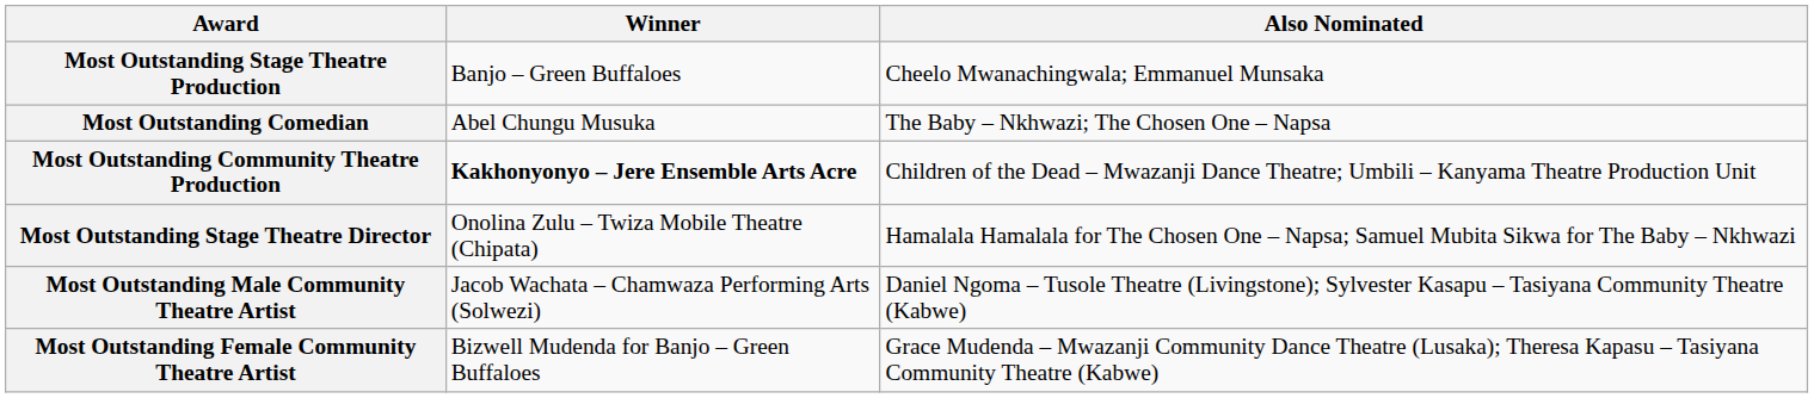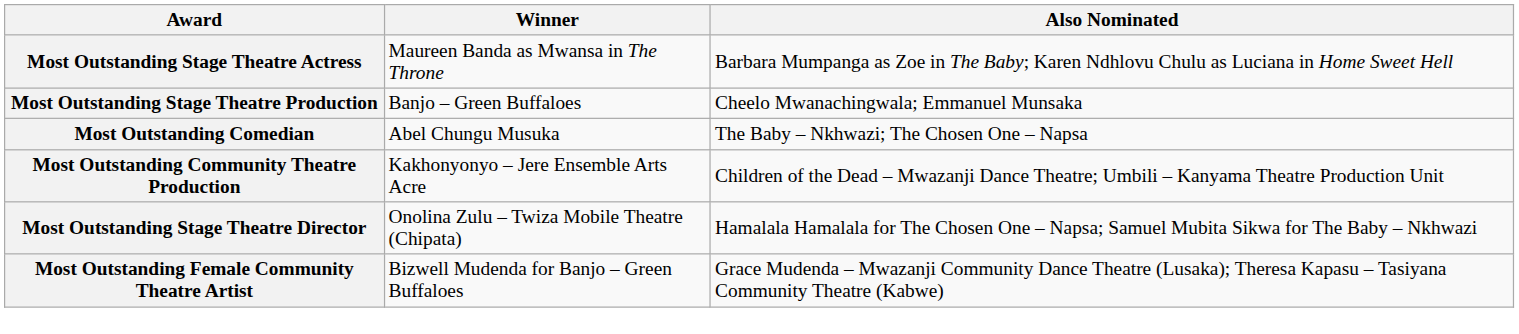+ row: Most Outstanding Stage Theatre Actress | Maureen Banda as Mwansa in The Throne | Barbara Mumpanga as Zoe in The Baby; Karen Ndhlovu Chulu as Luciana in Home Sweet Hell
Most Outstanding Community Theatre Production | Winner: bold -> normal
- row: Most Outstanding Male Community Theatre Artist | Jacob Wachata – Chamwaza Performing Arts (Solwezi) | Daniel Ngoma – Tusole Theatre (Livingstone); Sylvester Kasapu – Tasiyana Community Theatre (Kabwe)
